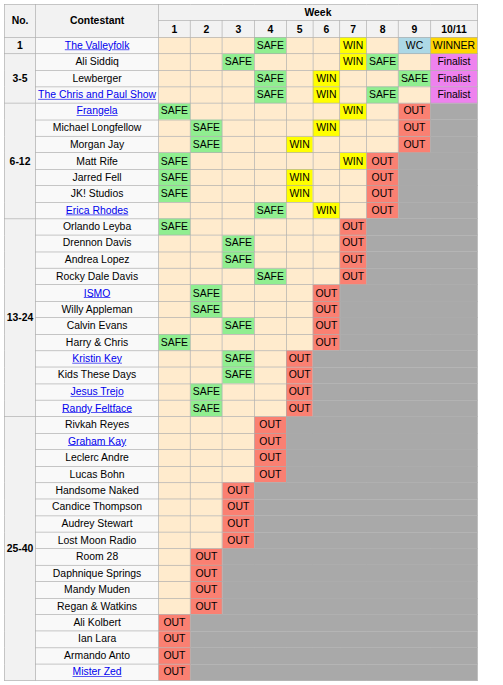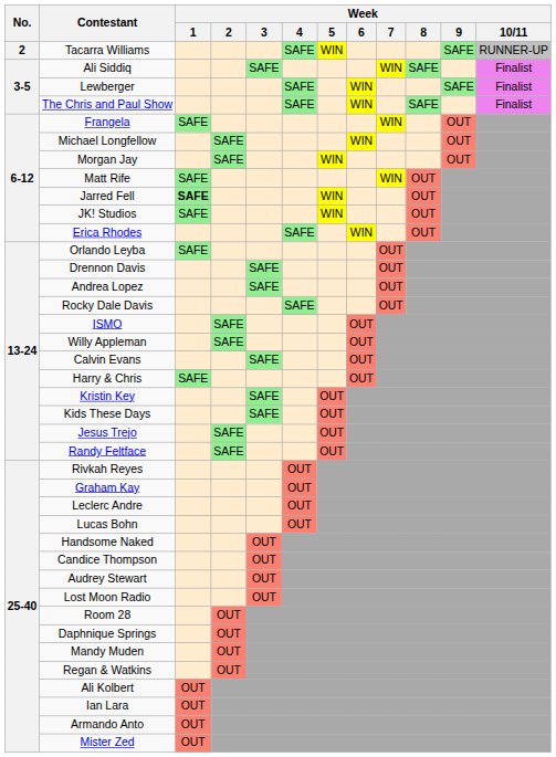- row: 1 | The Valleyfolk | SAFE | WIN | WC | WINNER
+ row: 2 | Tacarra Williams | SAFE | WIN | SAFE | RUNNER-UP
Jarred Fell | Week / 1: normal -> bold
